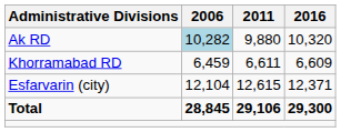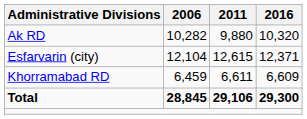Ak RD | 2006: lightblue background -> no background
rows swapped: Khorramabad RD <-> Esfarvarin (city)
